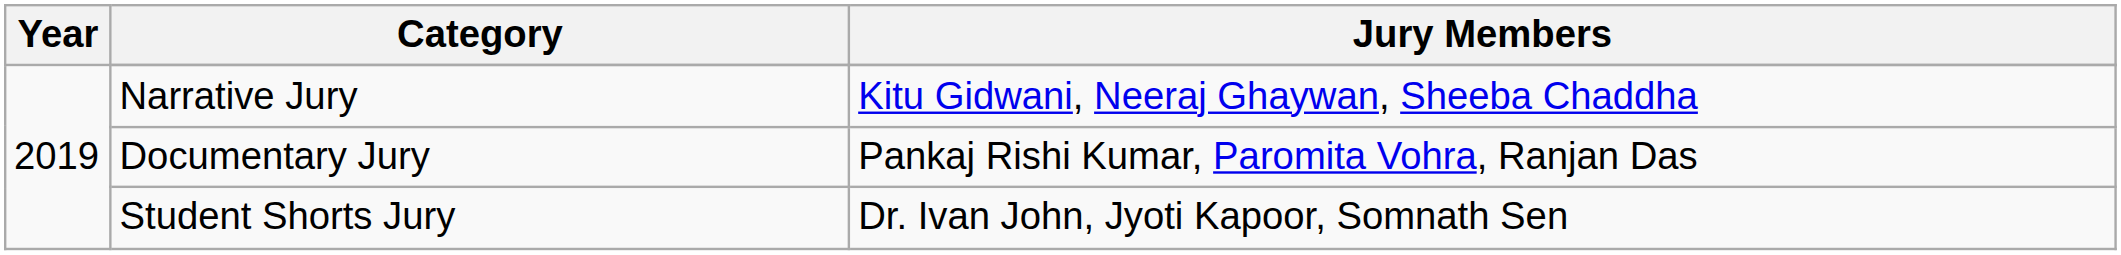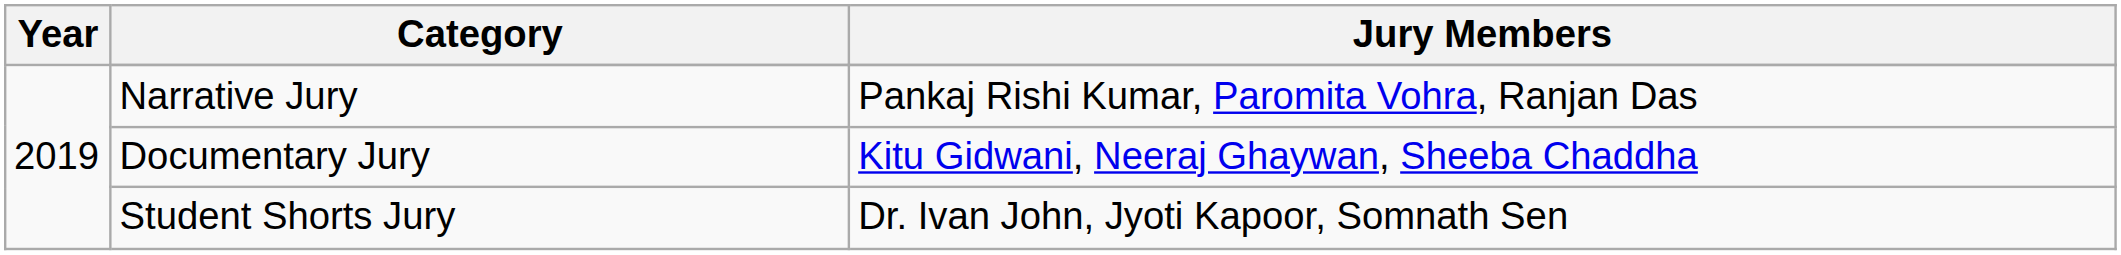Narrative Jury | Jury Members: Kitu Gidwani, Neeraj Ghaywan, Sheeba Chaddha -> Pankaj Rishi Kumar, Paromita Vohra, Ranjan Das
Documentary Jury | Jury Members: Pankaj Rishi Kumar, Paromita Vohra, Ranjan Das -> Kitu Gidwani, Neeraj Ghaywan, Sheeba Chaddha
